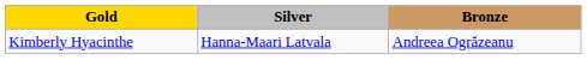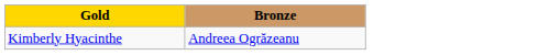- column: Silver | Hanna-Maari Latvala
